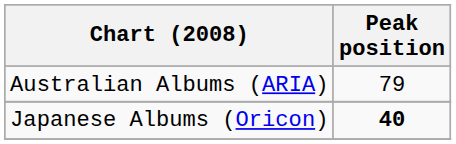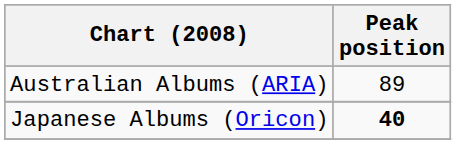Australian Albums (ARIA) | Peak position: 79 -> 89
